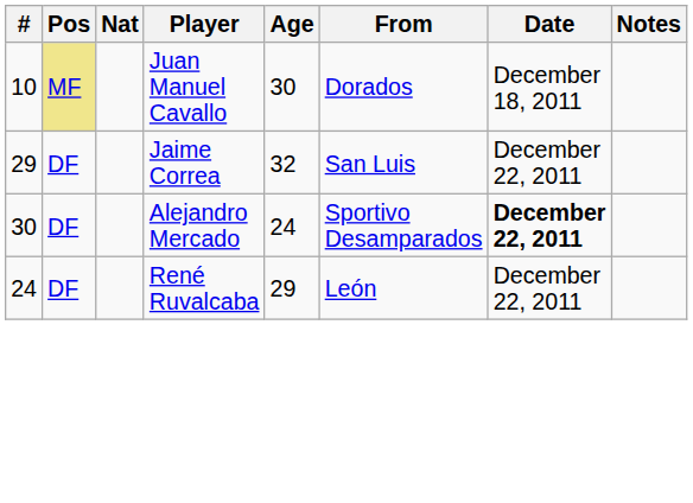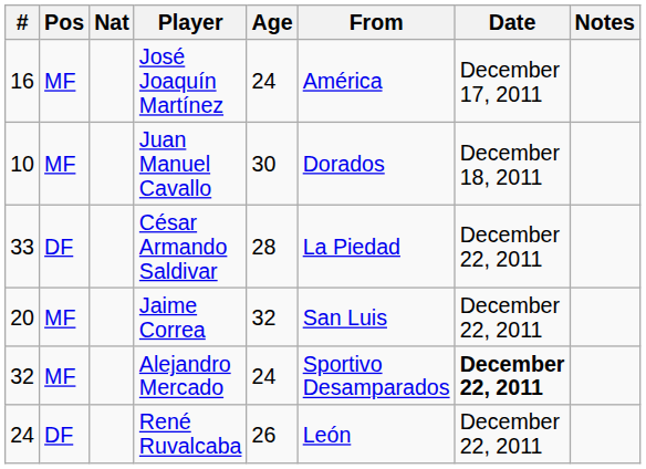+ row: 16 | MF | José Joaquín Martínez | 24 | América | December 17, 2011
Juan Manuel Cavallo | Pos: khaki background -> no background
+ row: 33 | DF | César Armando Saldivar | 28 | La Piedad | December 22, 2011
Jaime Correa | #: 29 -> 20
Jaime Correa | Pos: DF -> MF
Alejandro Mercado | #: 30 -> 32
Alejandro Mercado | Pos: DF -> MF
René Ruvalcaba | Age: 29 -> 26
